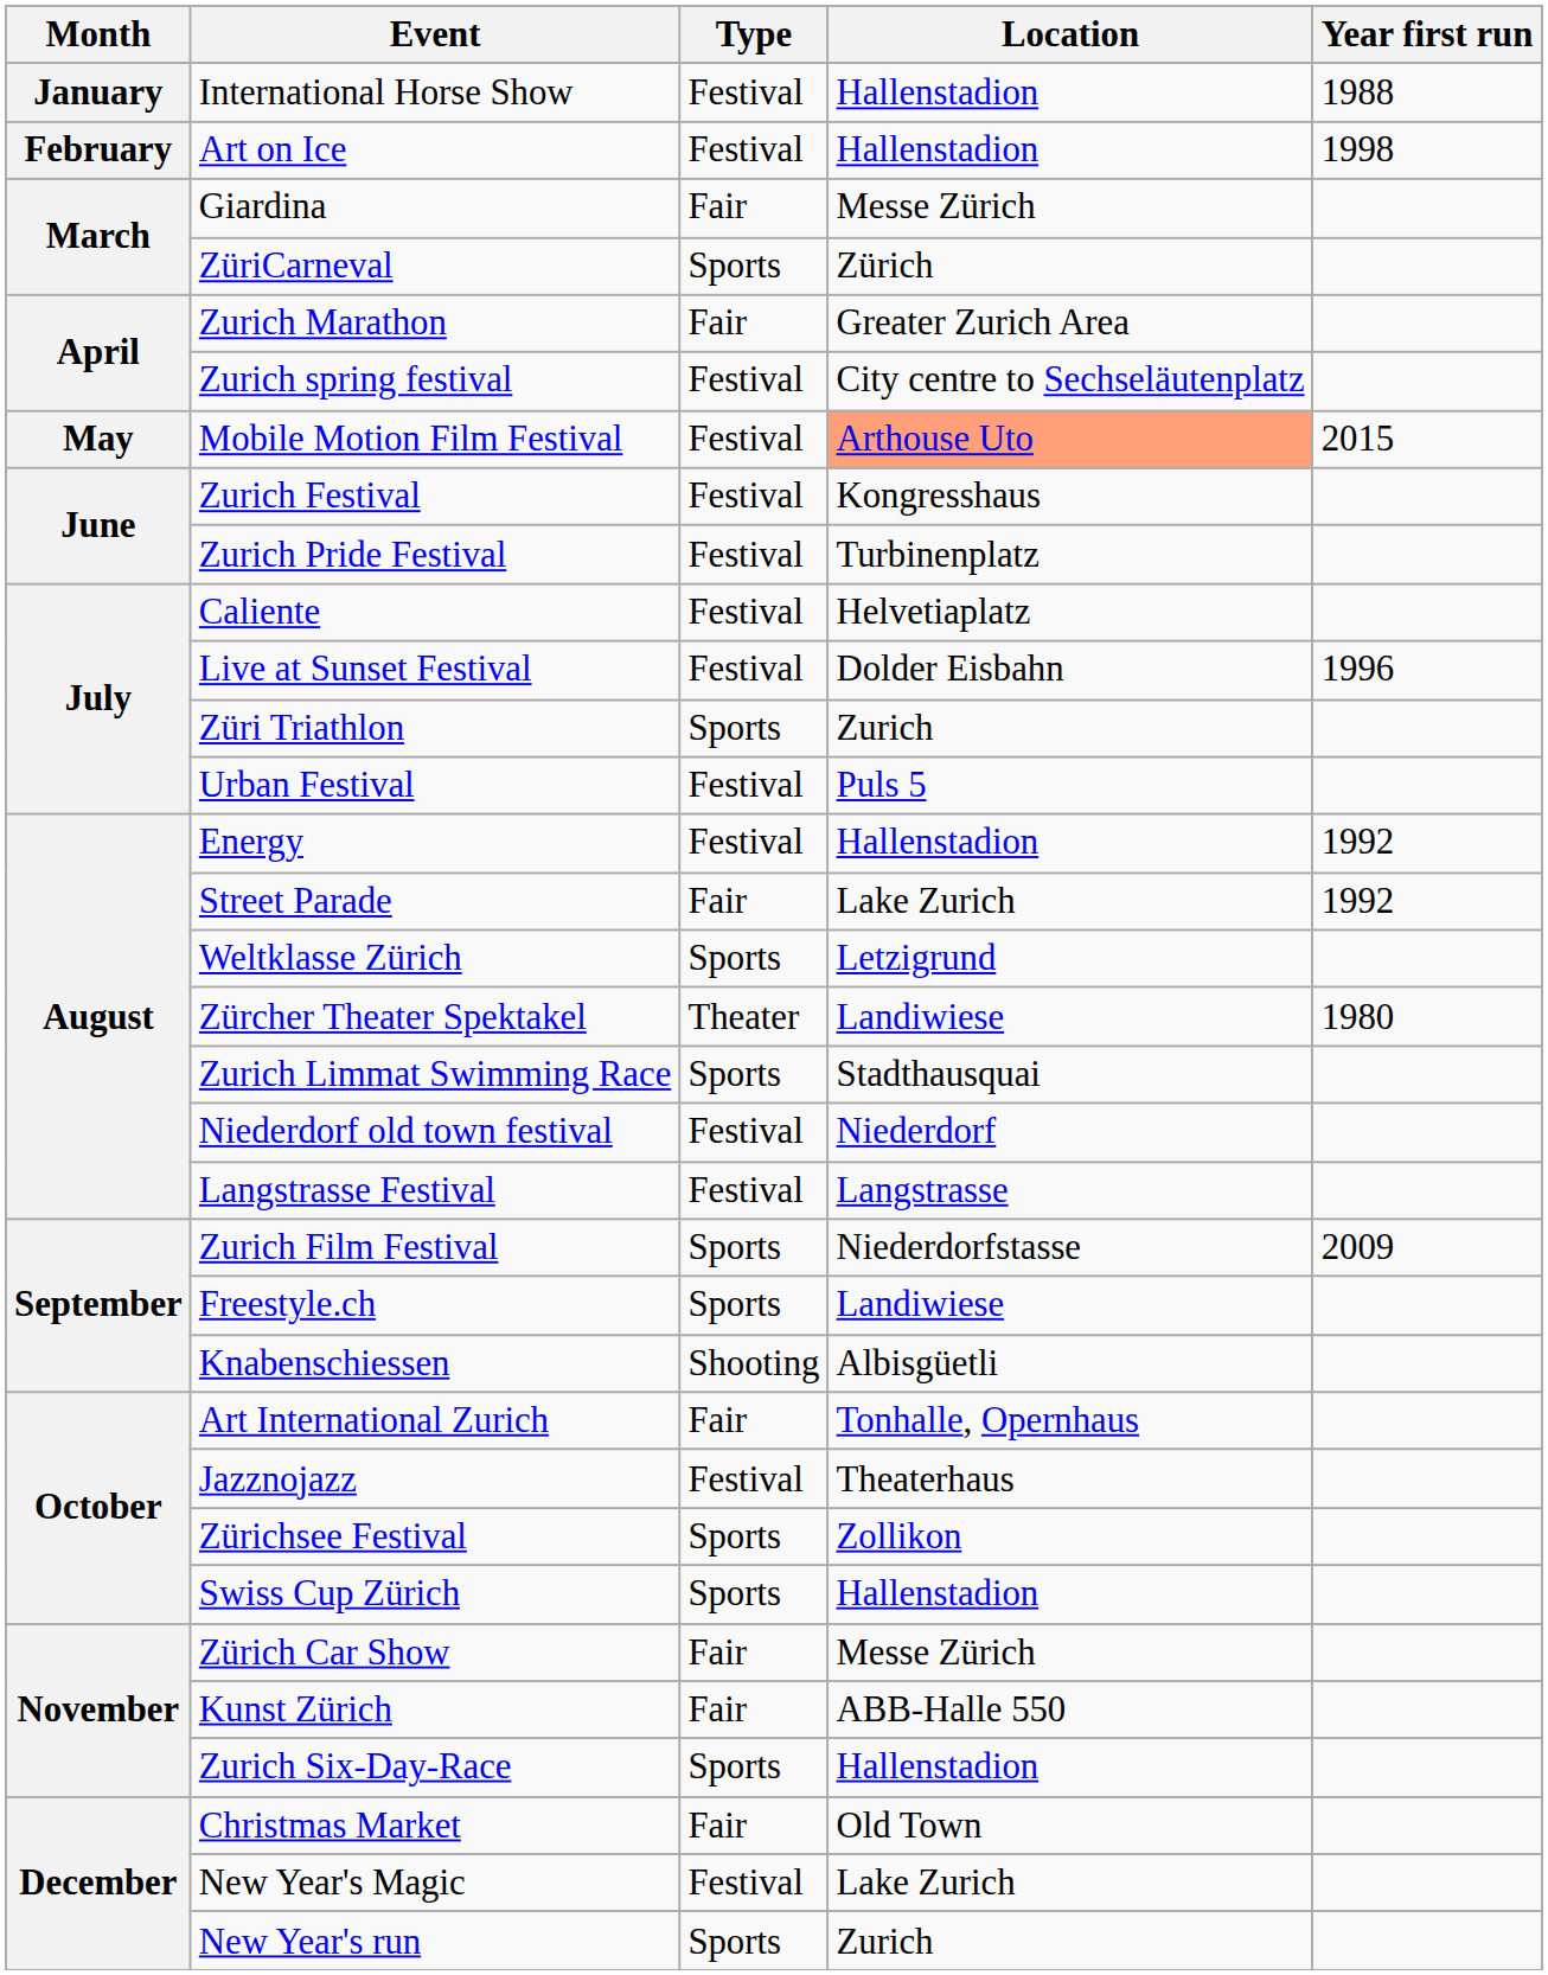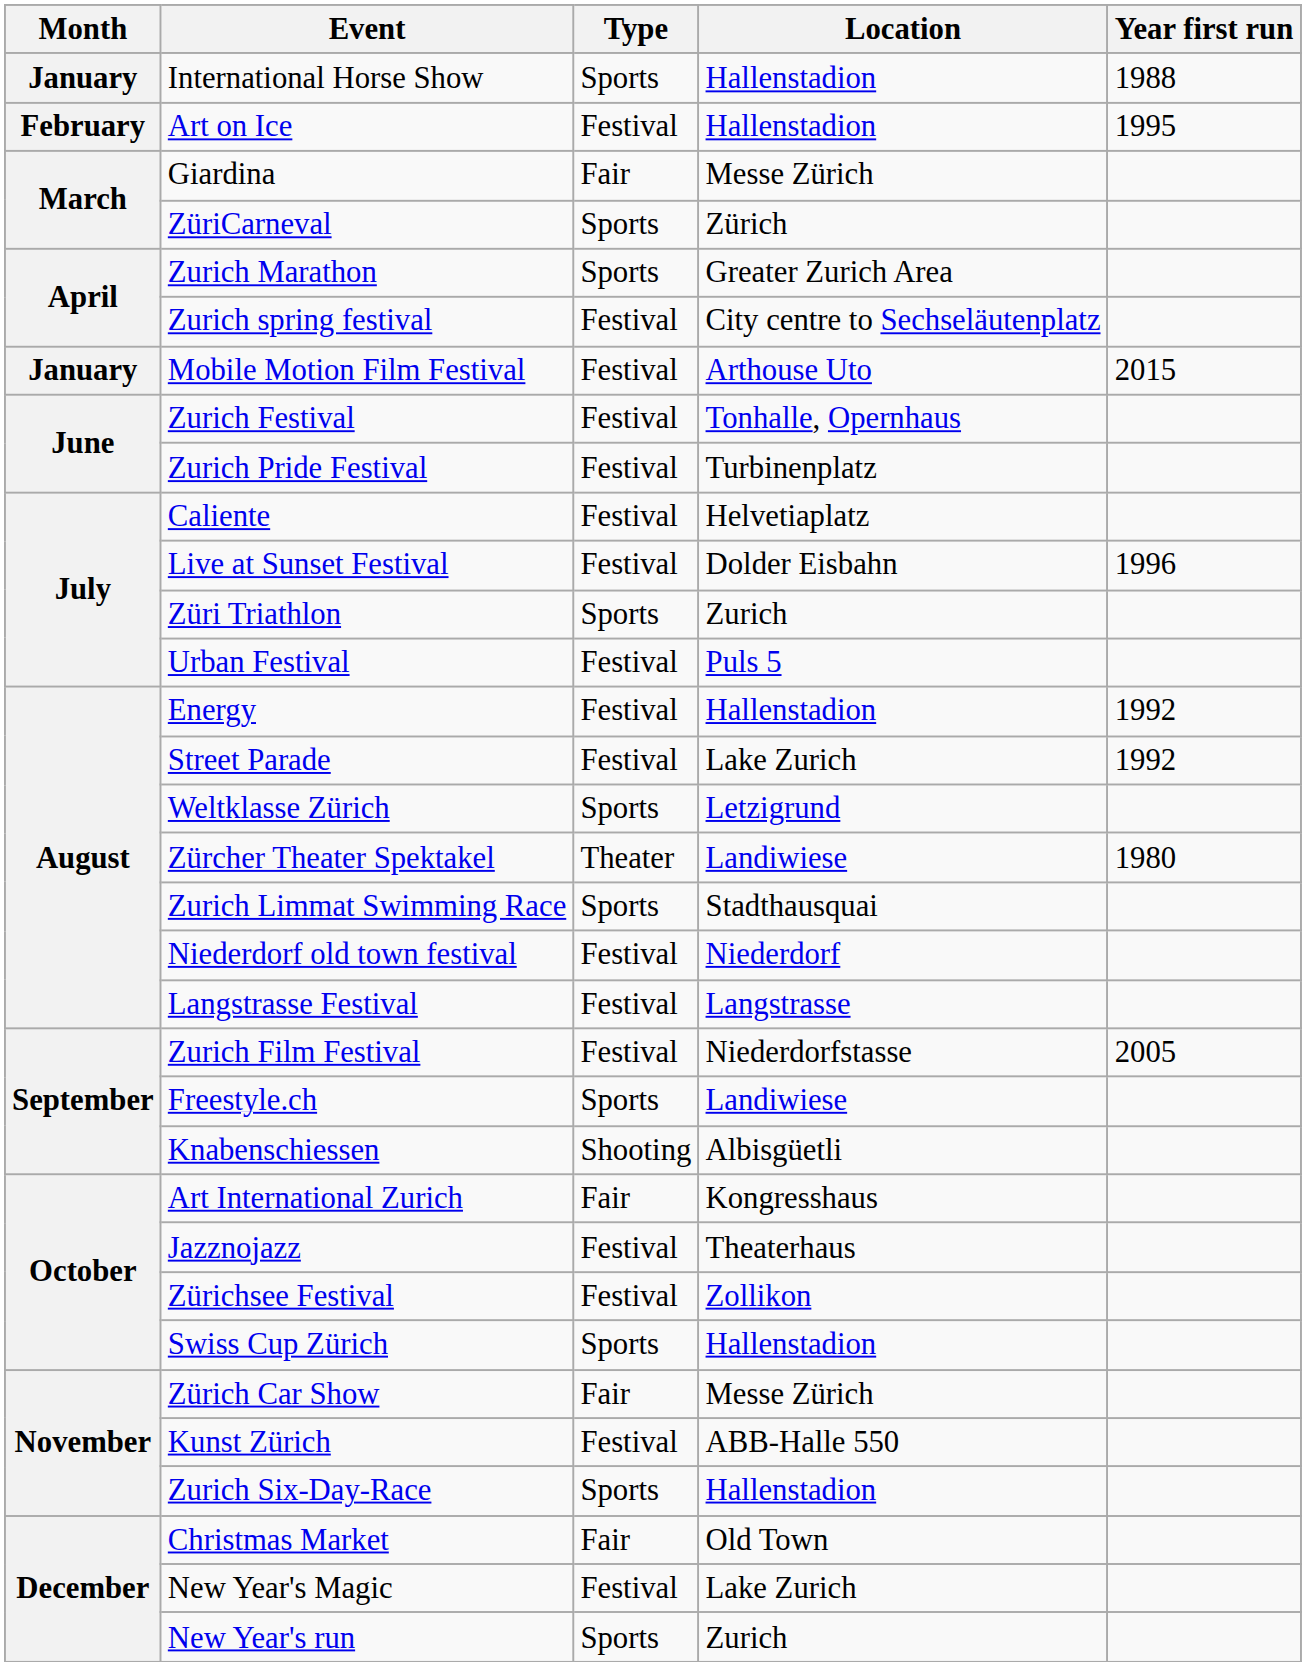International Horse Show | Type: Festival -> Sports
Art on Ice | Year first run: 1998 -> 1995
Zurich Marathon | Type: Fair -> Sports
Mobile Motion Film Festival | Month: May -> January
Mobile Motion Film Festival | Location: lightsalmon background -> no background
Zurich Festival | Location: Kongresshaus -> Tonhalle, Opernhaus
Street Parade | Type: Fair -> Festival
Zurich Film Festival | Type: Sports -> Festival
Zurich Film Festival | Year first run: 2009 -> 2005
Art International Zurich | Location: Tonhalle, Opernhaus -> Kongresshaus
Zürichsee Festival | Type: Sports -> Festival
Kunst Zürich | Type: Fair -> Festival
